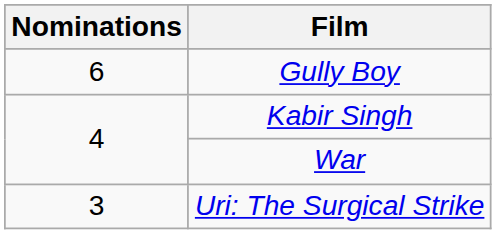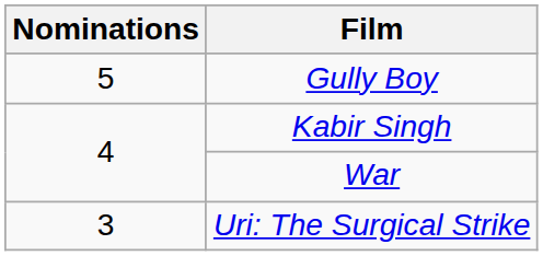Gully Boy | Nominations: 6 -> 5
